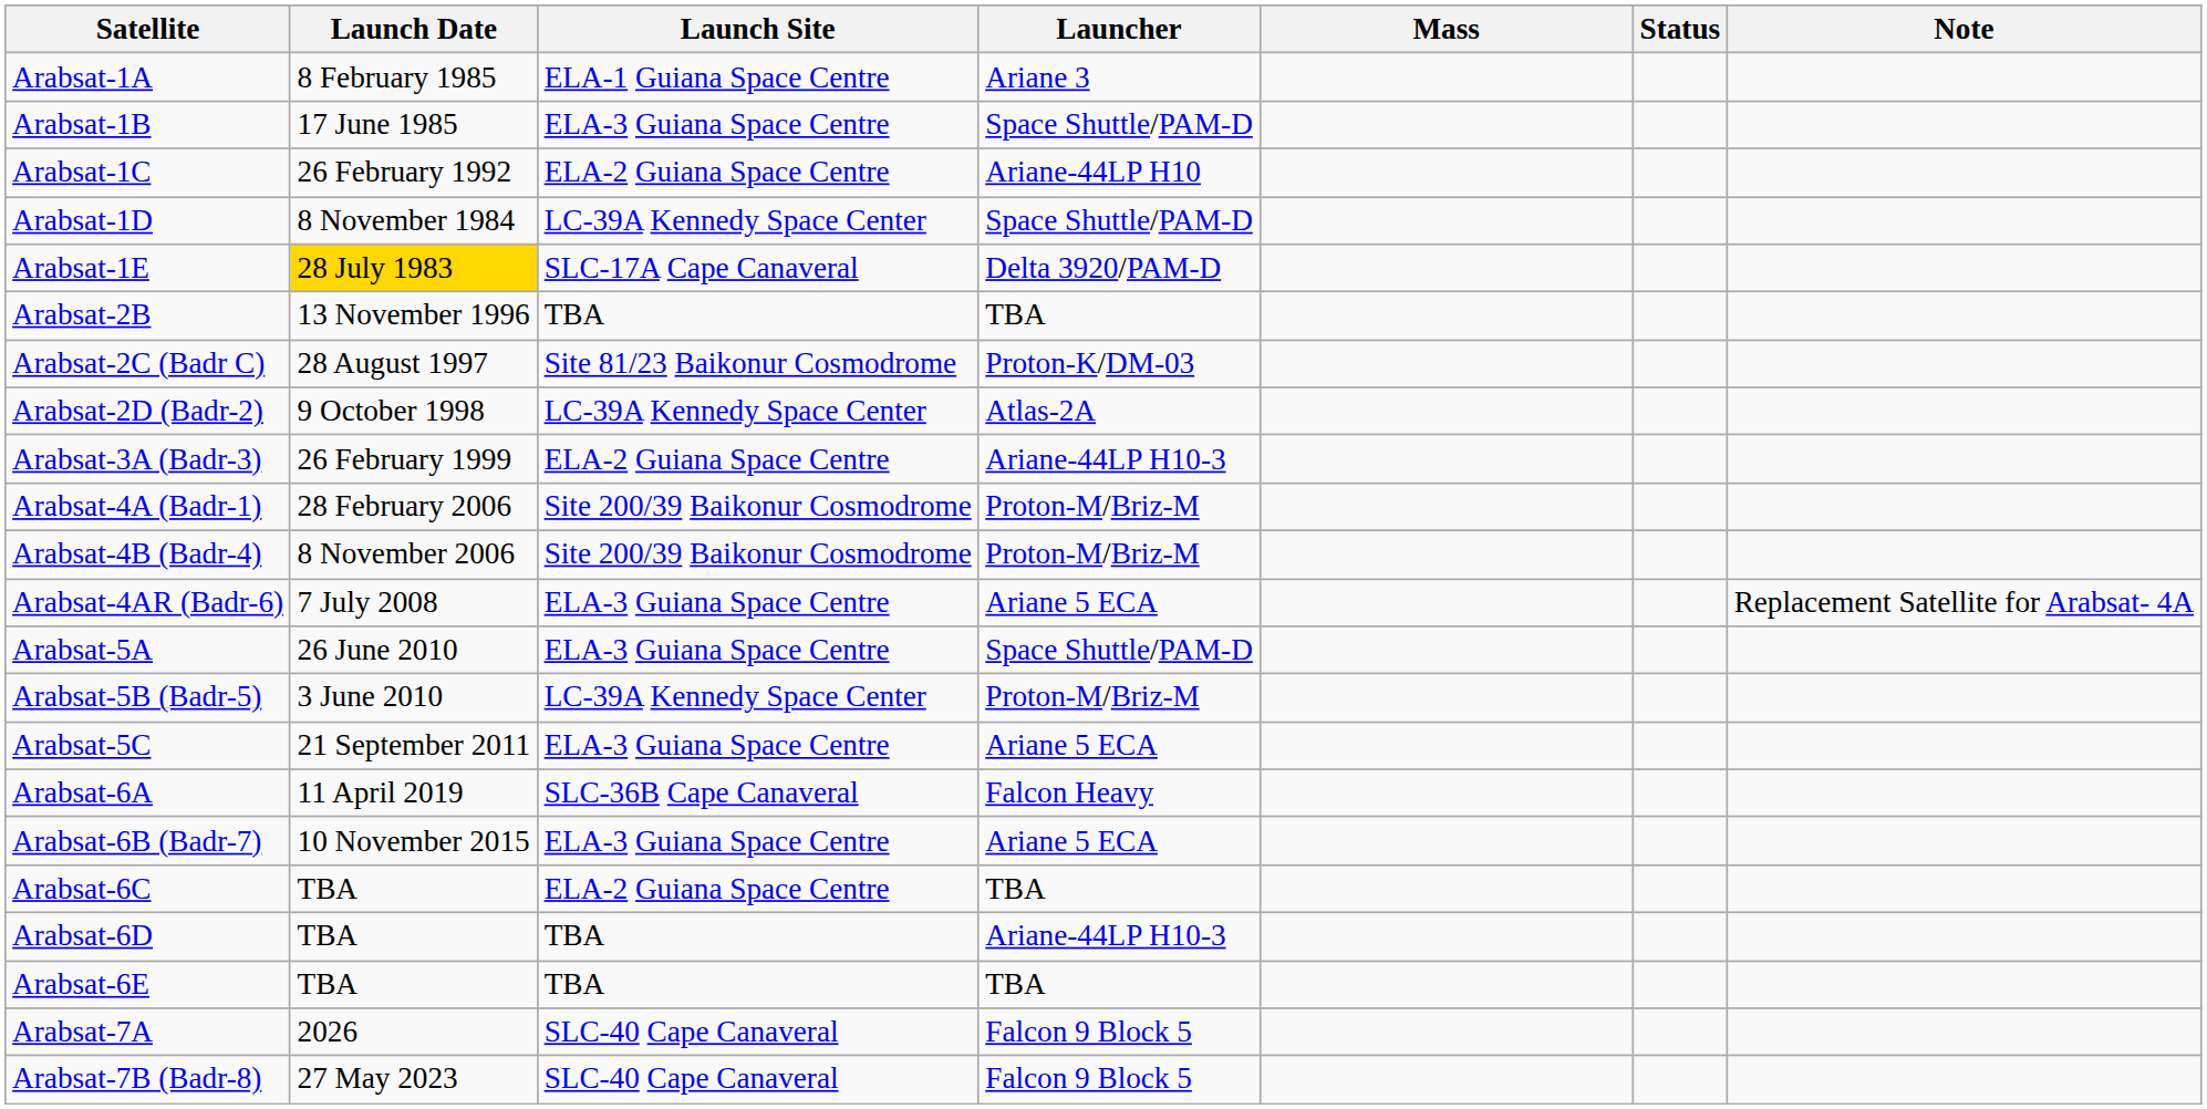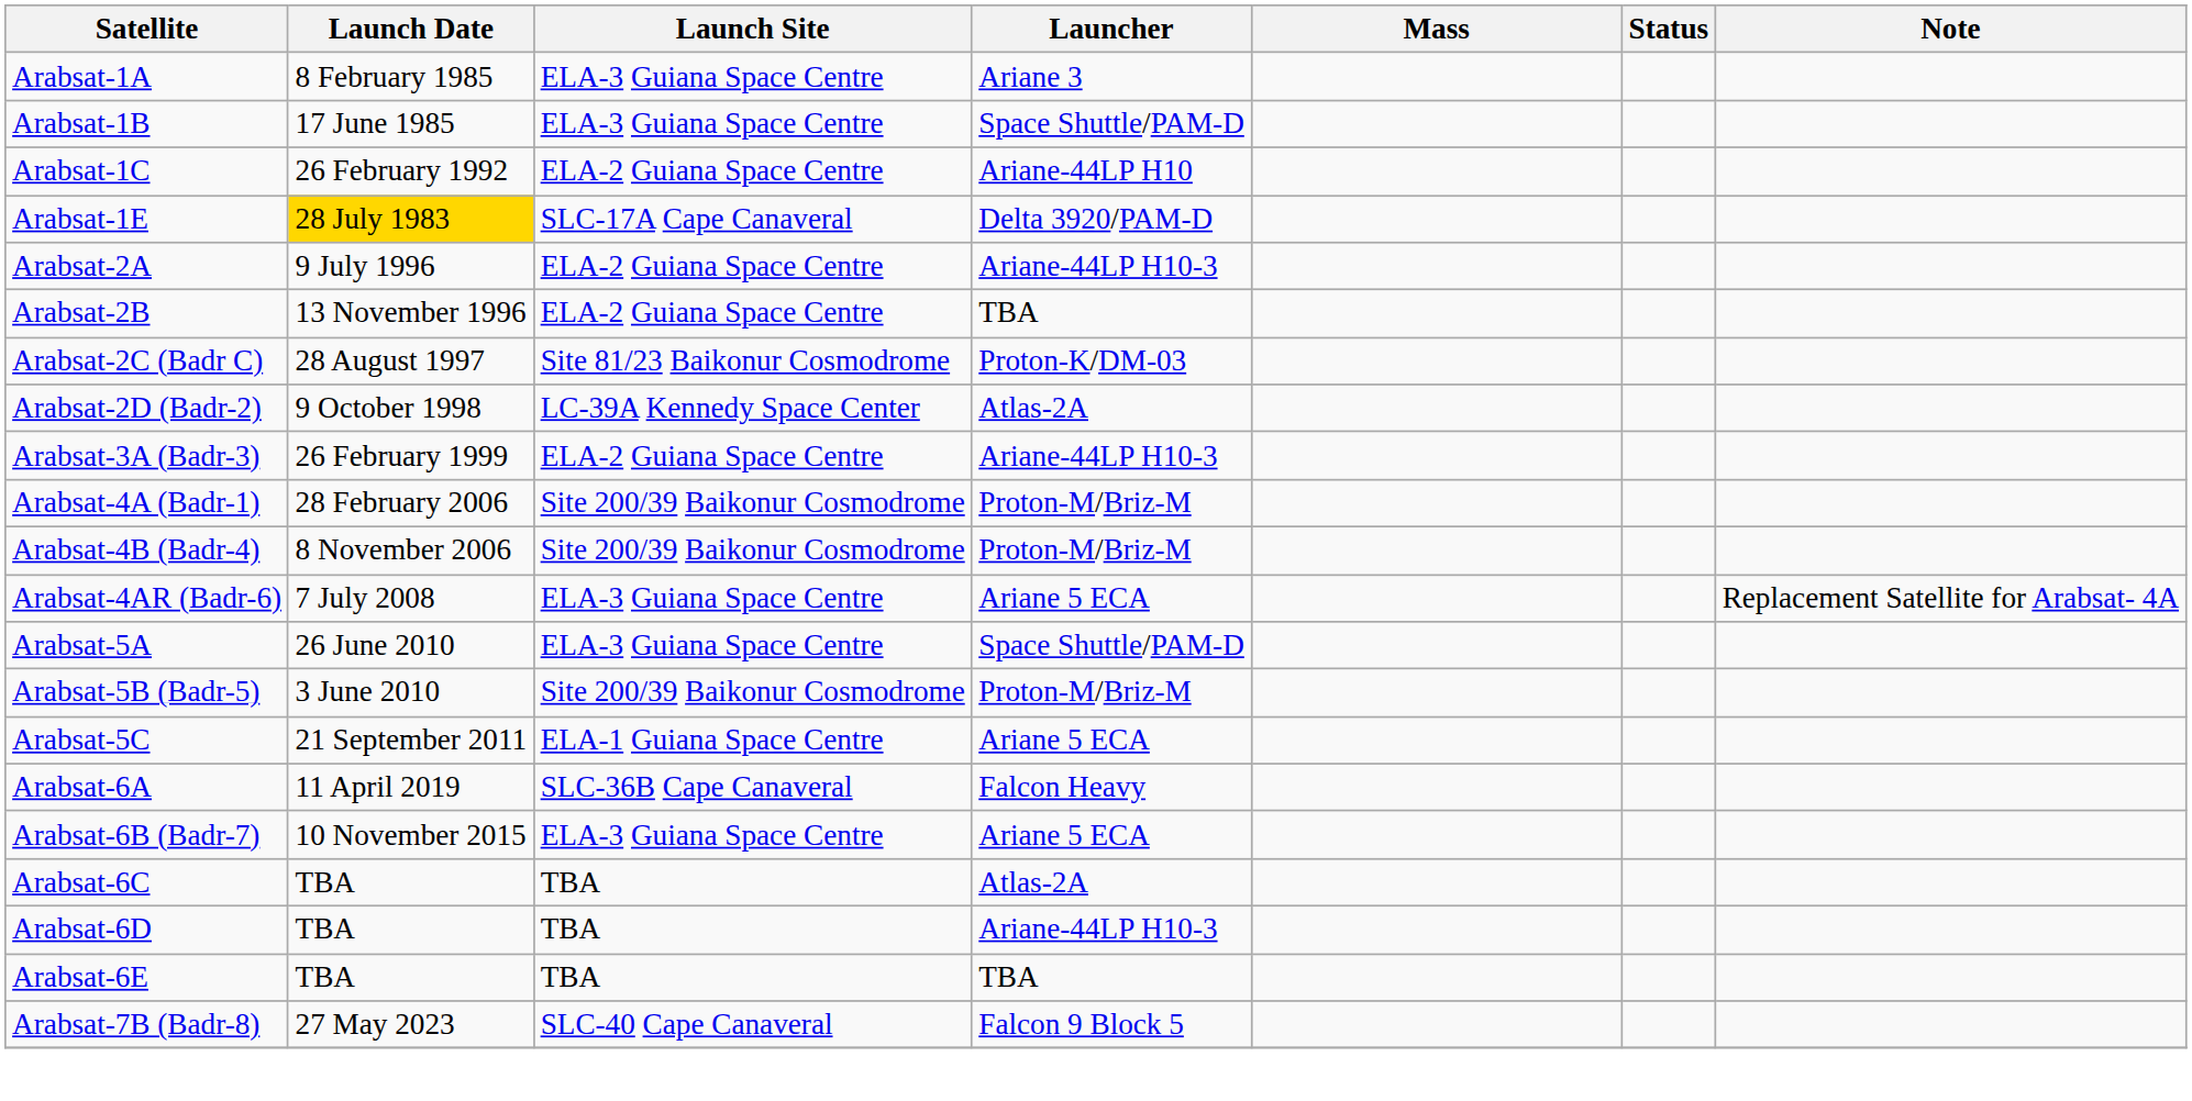Arabsat-1A | Launch Site: ELA-1 Guiana Space Centre -> ELA-3 Guiana Space Centre
- row: Arabsat-1D | 8 November 1984 | LC-39A Kennedy Space Center | Space Shuttle/PAM-D
+ row: Arabsat-2A | 9 July 1996 | ELA-2 Guiana Space Centre | Ariane-44LP H10-3
Arabsat-2B | Launch Site: TBA -> ELA-2 Guiana Space Centre
Arabsat-5B (Badr-5) | Launch Site: LC-39A Kennedy Space Center -> Site 200/39 Baikonur Cosmodrome
Arabsat-5C | Launch Site: ELA-3 Guiana Space Centre -> ELA-1 Guiana Space Centre
Arabsat-6C | Launch Site: ELA-2 Guiana Space Centre -> TBA
Arabsat-6C | Launcher: TBA -> Atlas-2A
- row: Arabsat-7A | 2026 | SLC-40 Cape Canaveral | Falcon 9 Block 5
